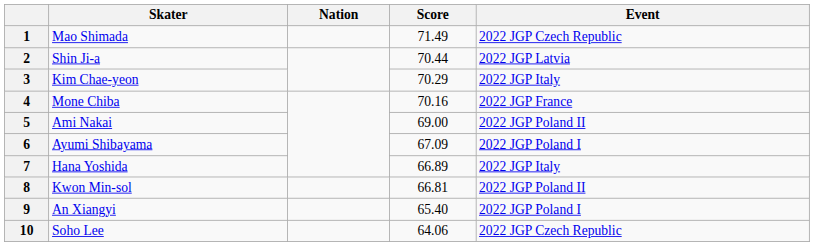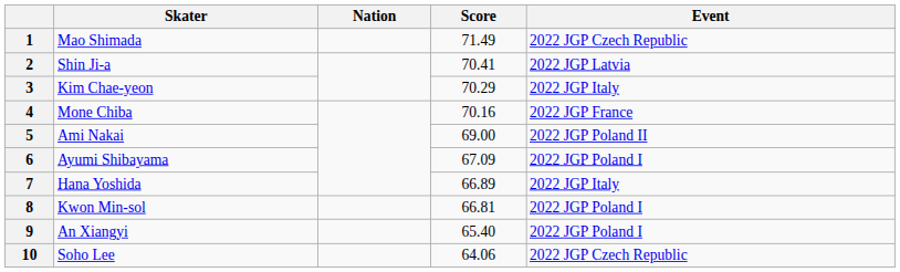2 | Score: 70.44 -> 70.41
8 | Event: 2022 JGP Poland II -> 2022 JGP Poland I
